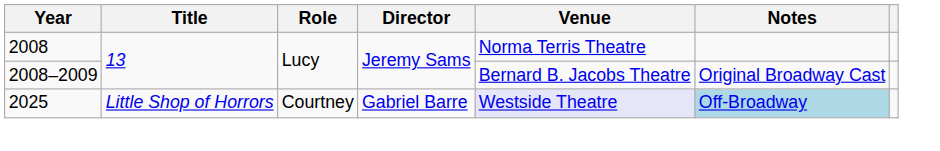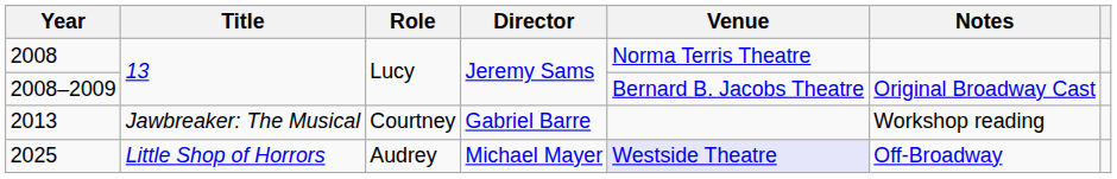+ row: 2013 | Jawbreaker: The Musical | Courtney | Gabriel Barre | Workshop reading
2025 | Role: Courtney -> Audrey
2025 | Director: Gabriel Barre -> Michael Mayer
2025 | Notes: lightblue background -> no background
